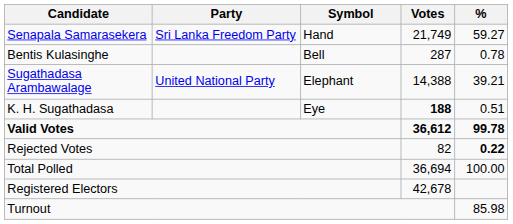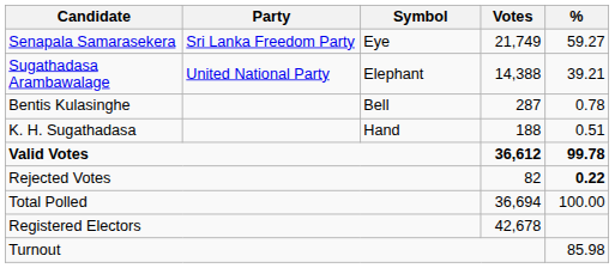Senapala Samarasekera | Symbol: Hand -> Eye
rows swapped: Sugathadasa Arambawalage <-> Bentis Kulasinghe
K. H. Sugathadasa | Symbol: Eye -> Hand
K. H. Sugathadasa | Votes: bold -> normal
